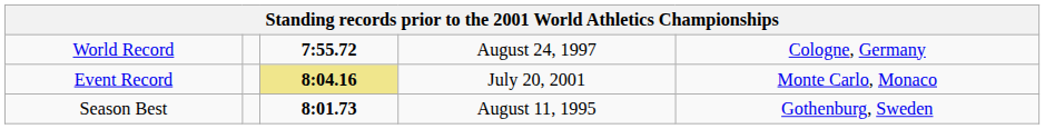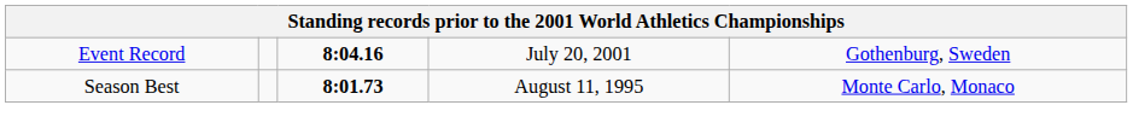- row: World Record | 7:55.72 | August 24, 1997 | Cologne, Germany
Event Record | column 3: khaki background -> no background
Event Record | column 5: Monte Carlo, Monaco -> Gothenburg, Sweden
Season Best | column 5: Gothenburg, Sweden -> Monte Carlo, Monaco
